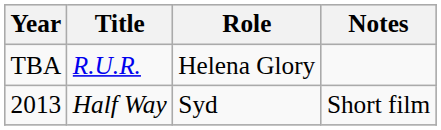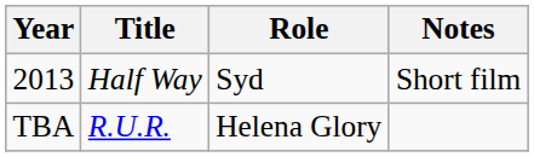rows swapped: 2013 <-> TBA
